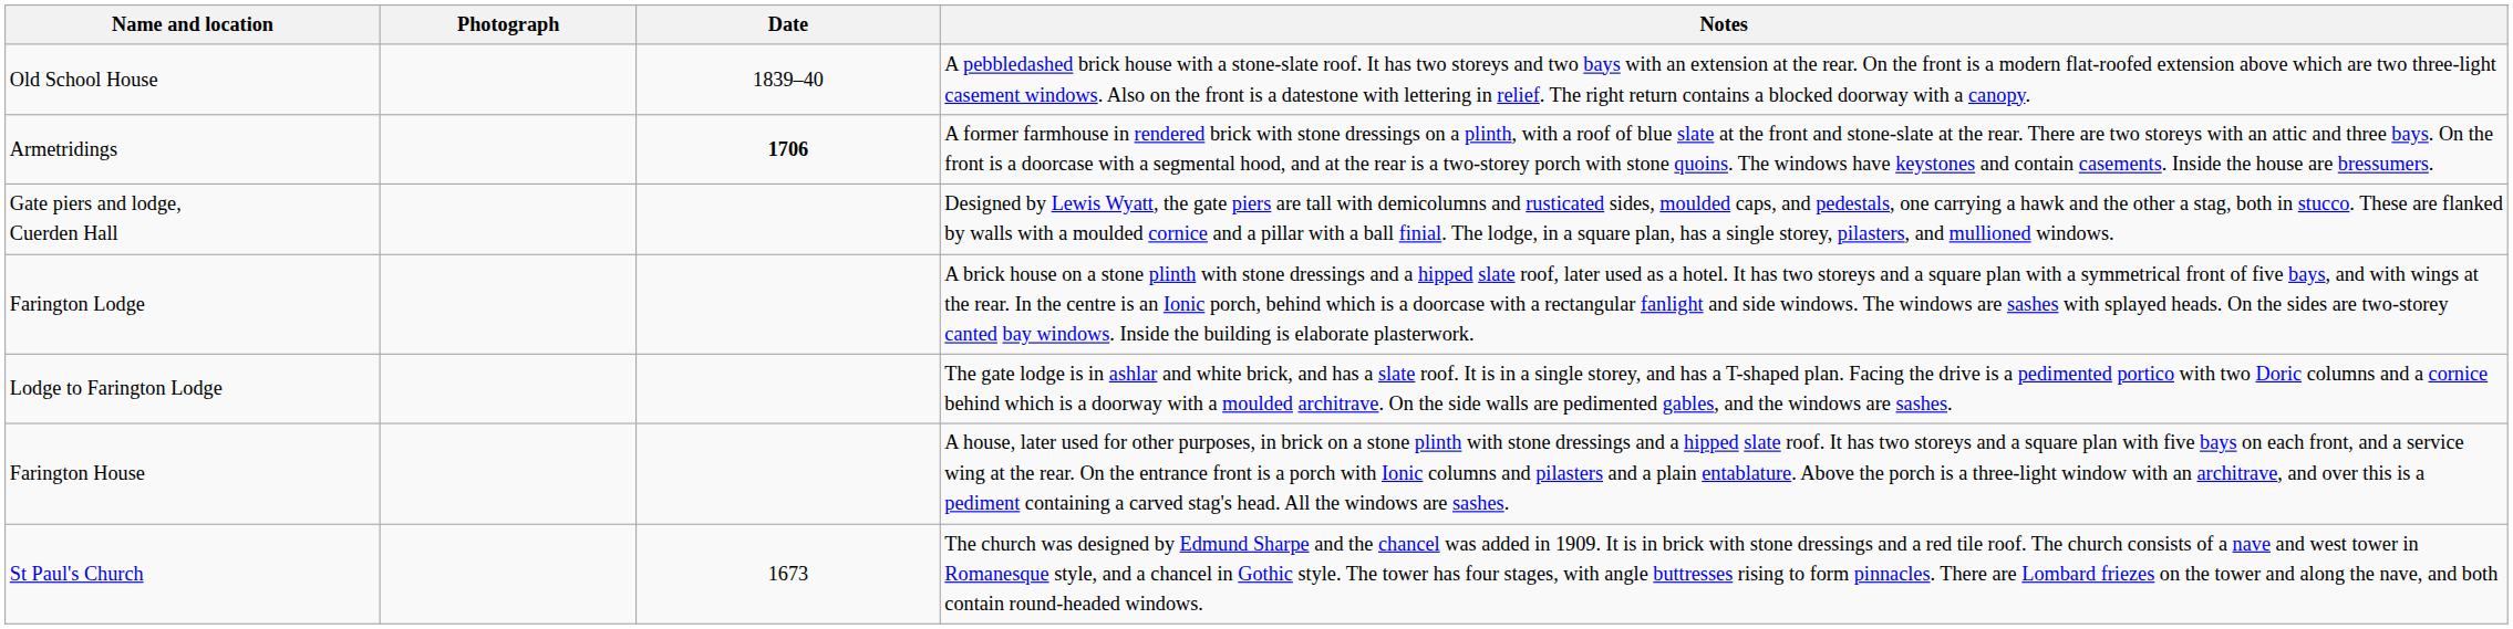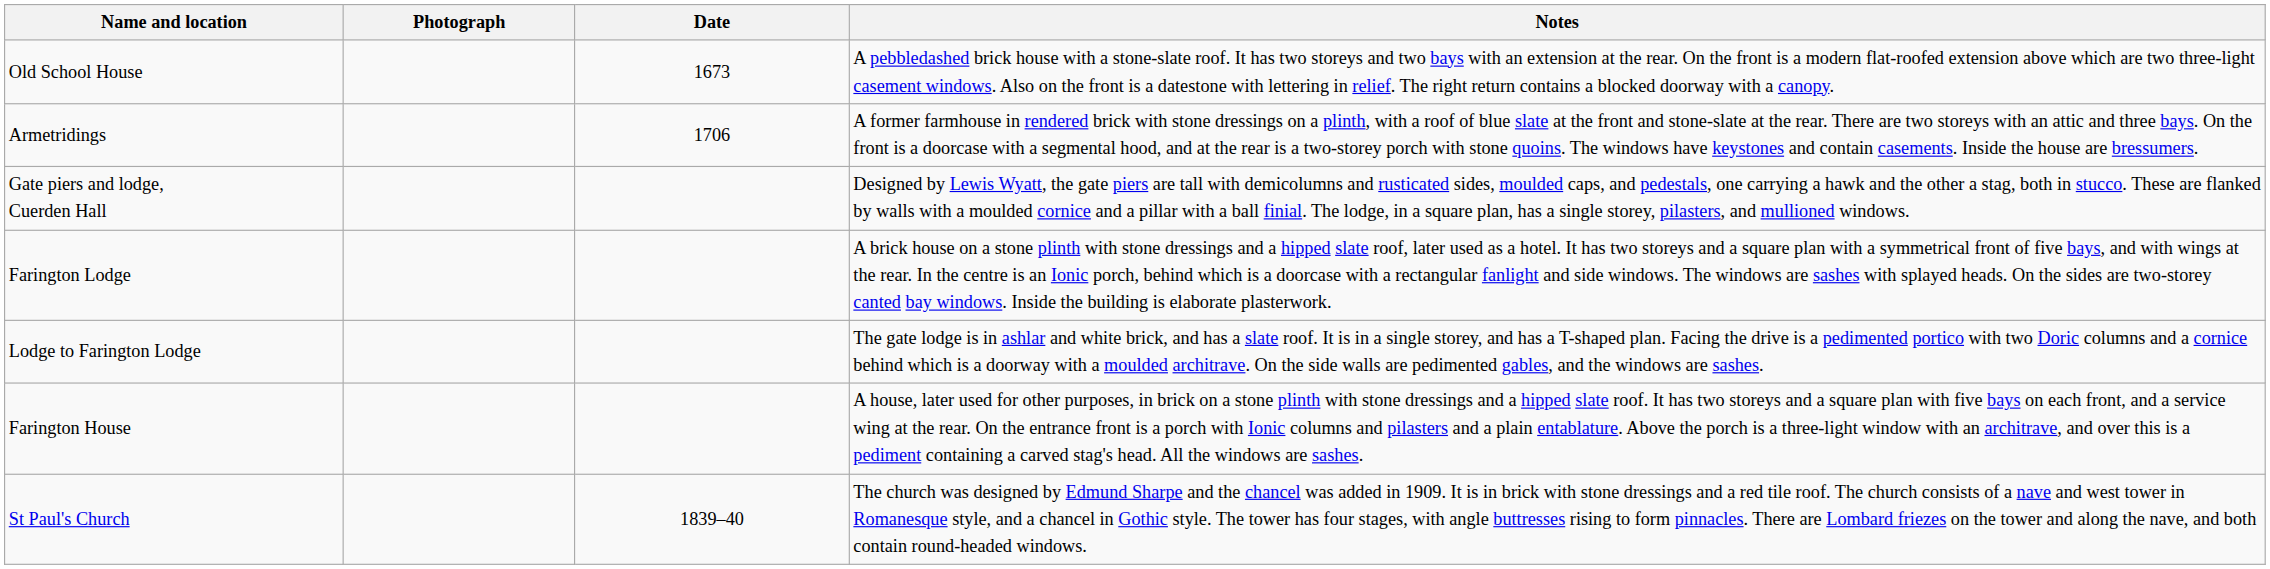Old School House | Date: 1839–40 -> 1673
Armetridings | Date: bold -> normal
St Paul's Church | Date: 1673 -> 1839–40
